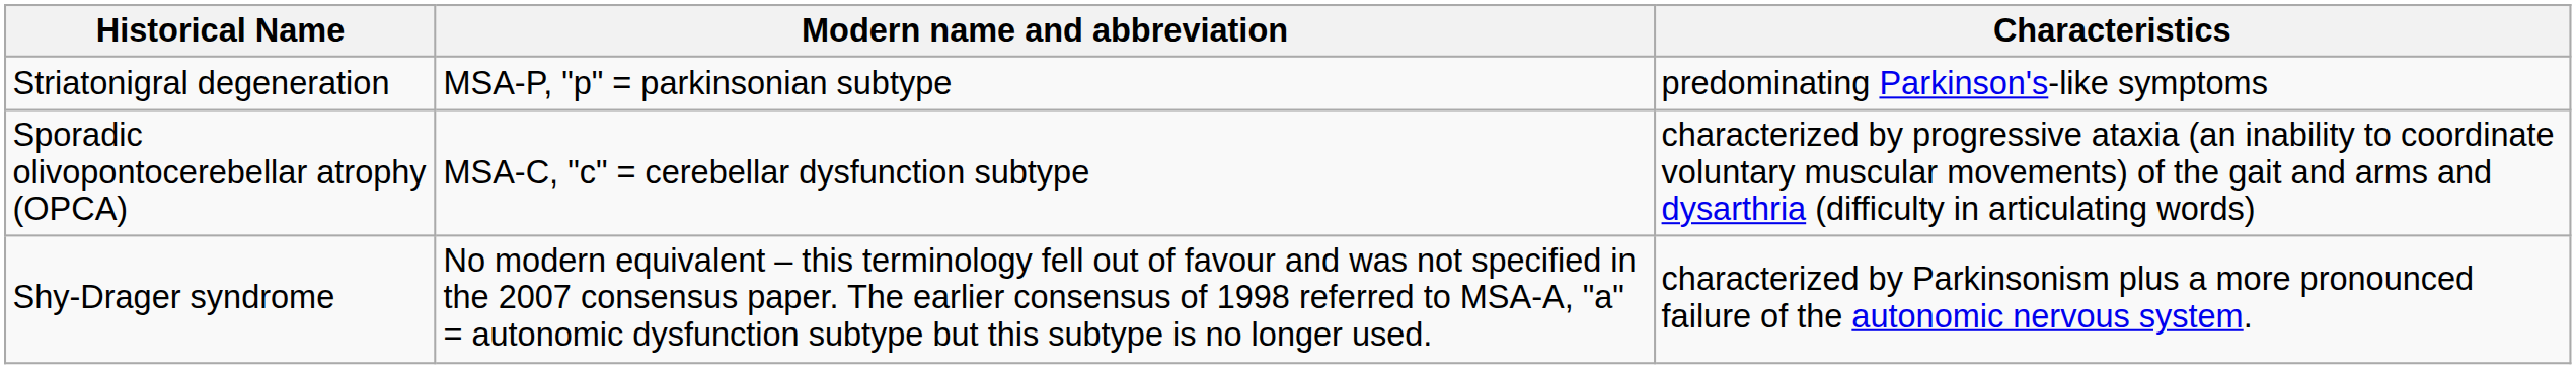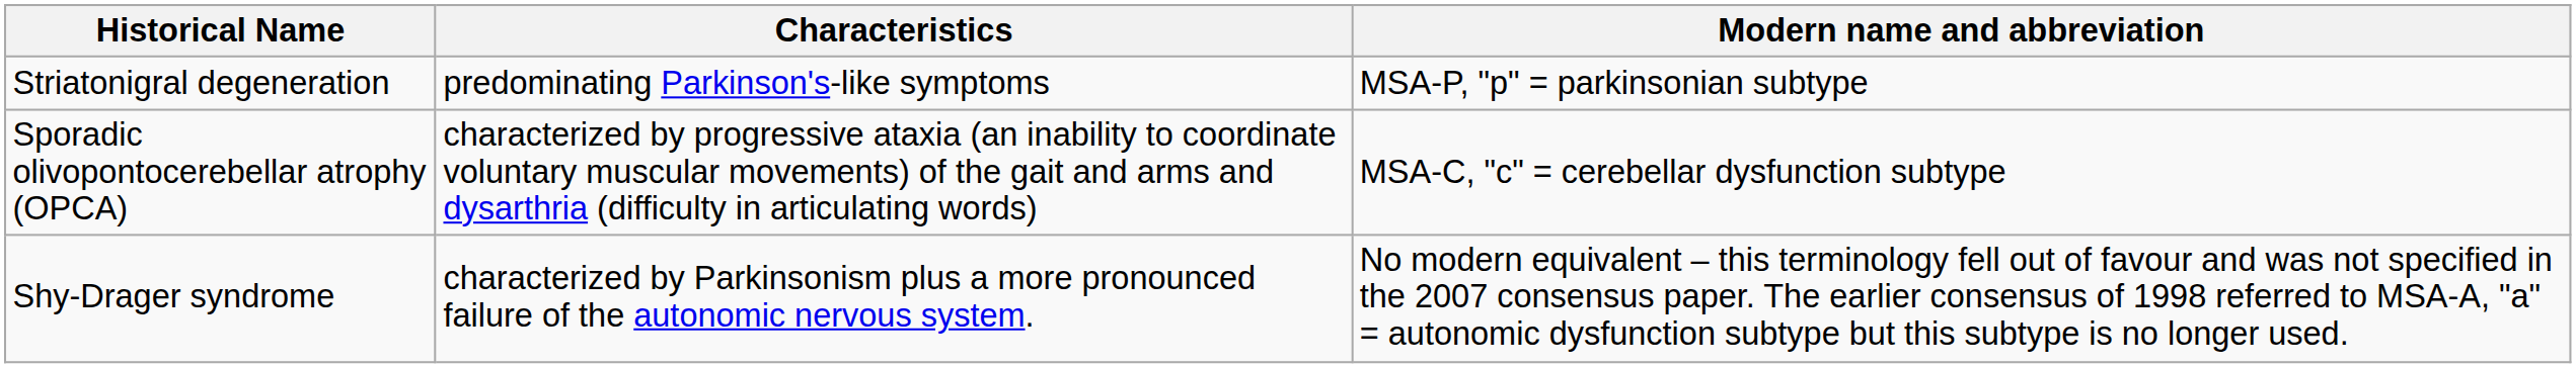columns swapped: Characteristics <-> Modern name and abbreviation
